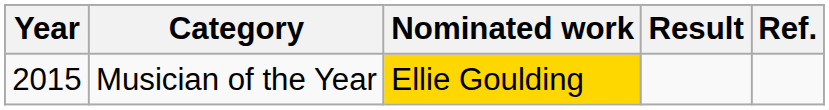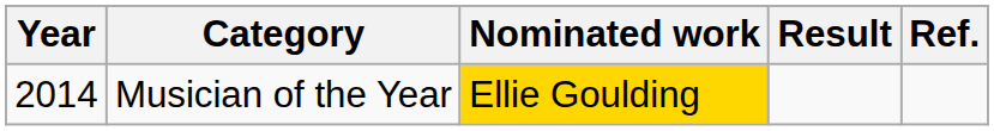Musician of the Year | Year: 2015 -> 2014
